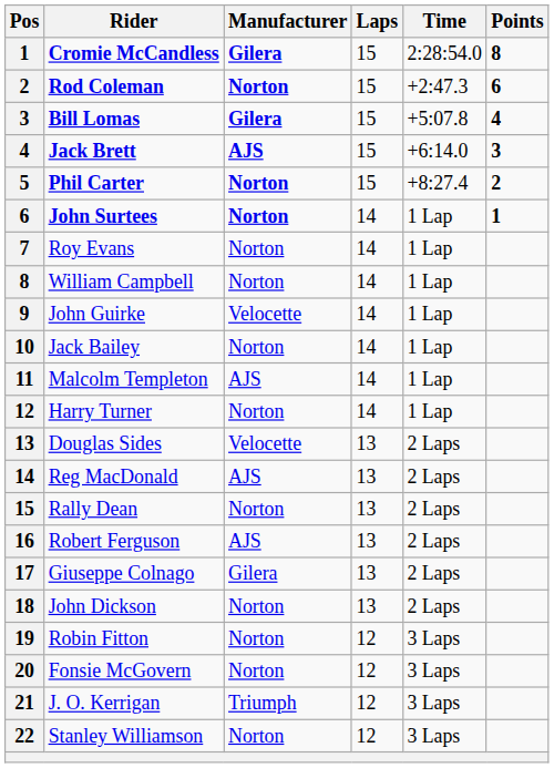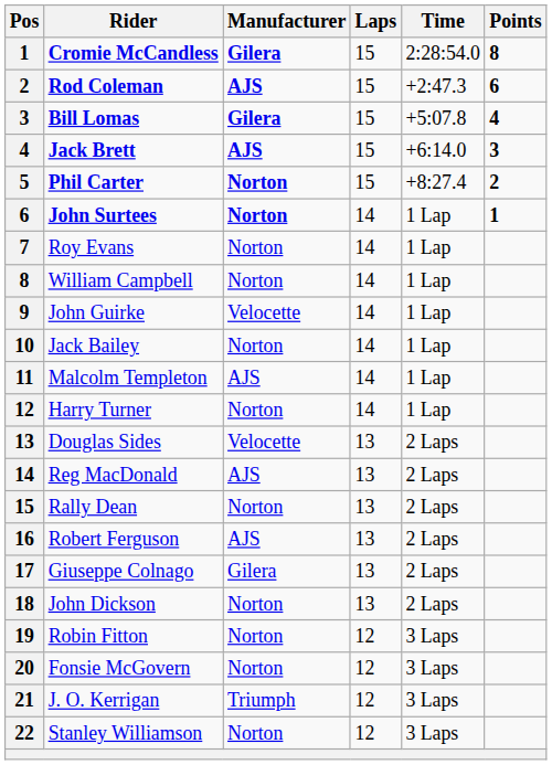Rod Coleman | Manufacturer: Norton -> AJS
